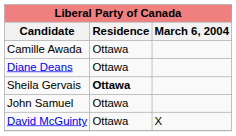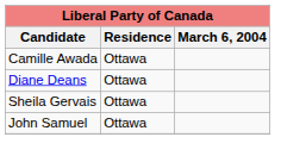Sheila Gervais | Residence: bold -> normal
- row: David McGuinty | Ottawa | X
